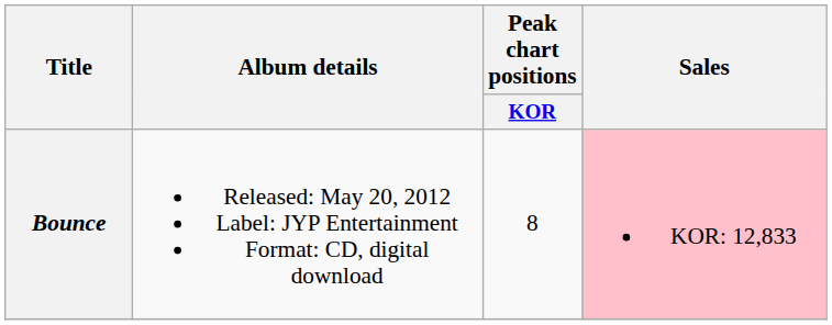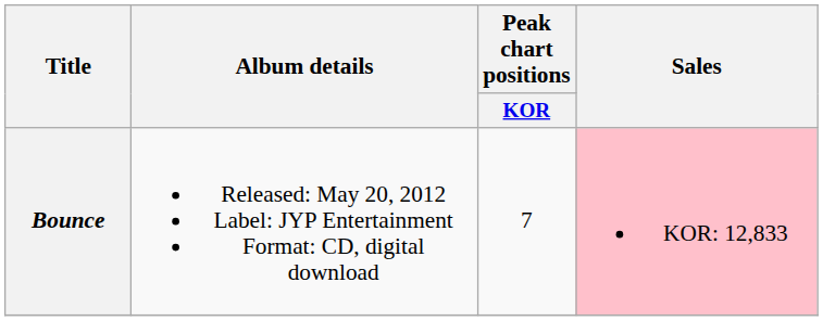Bounce | Peak chart positions / KOR: 8 -> 7
